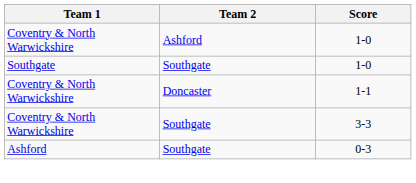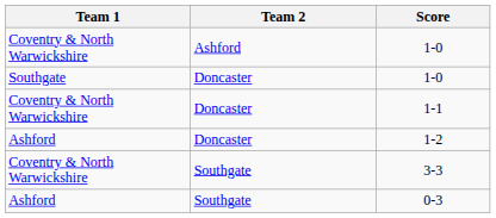Southgate / 1-0 | Team 2: Southgate -> Doncaster
+ row: Ashford | Doncaster | 1-2
